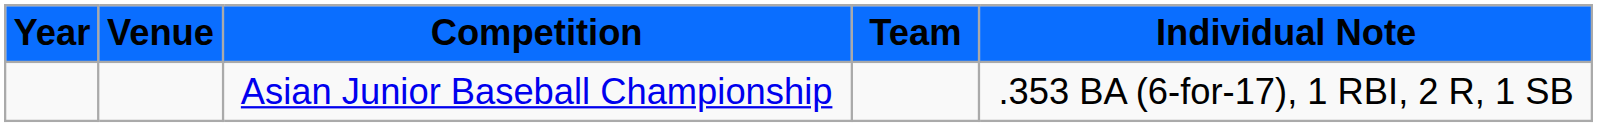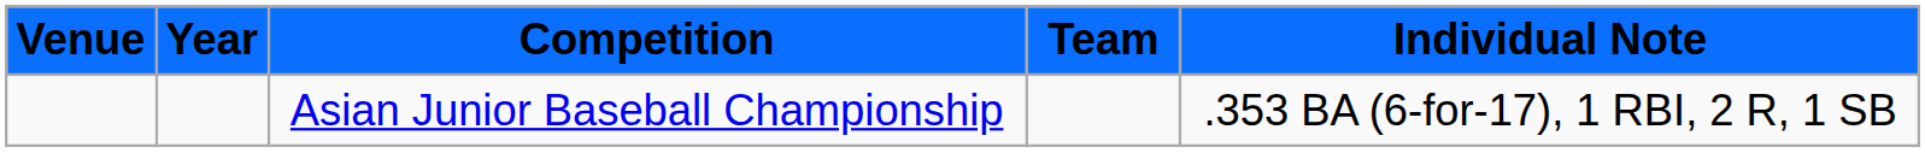columns swapped: Year <-> Venue
